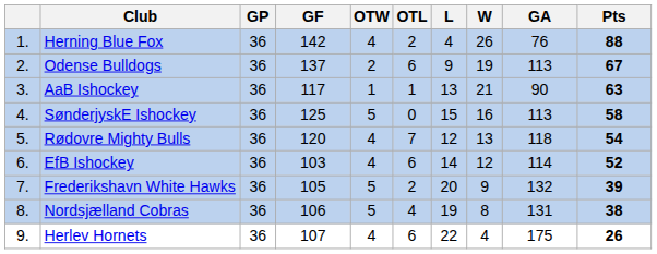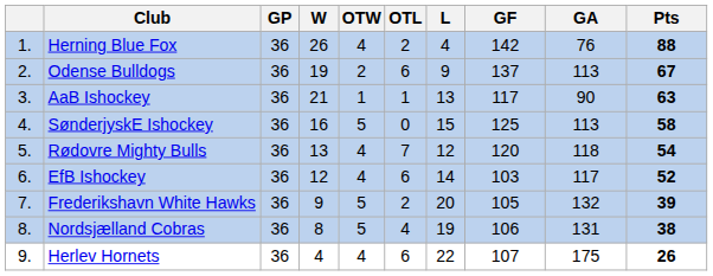columns swapped: W <-> GF
EfB Ishockey | GA: 114 -> 117
